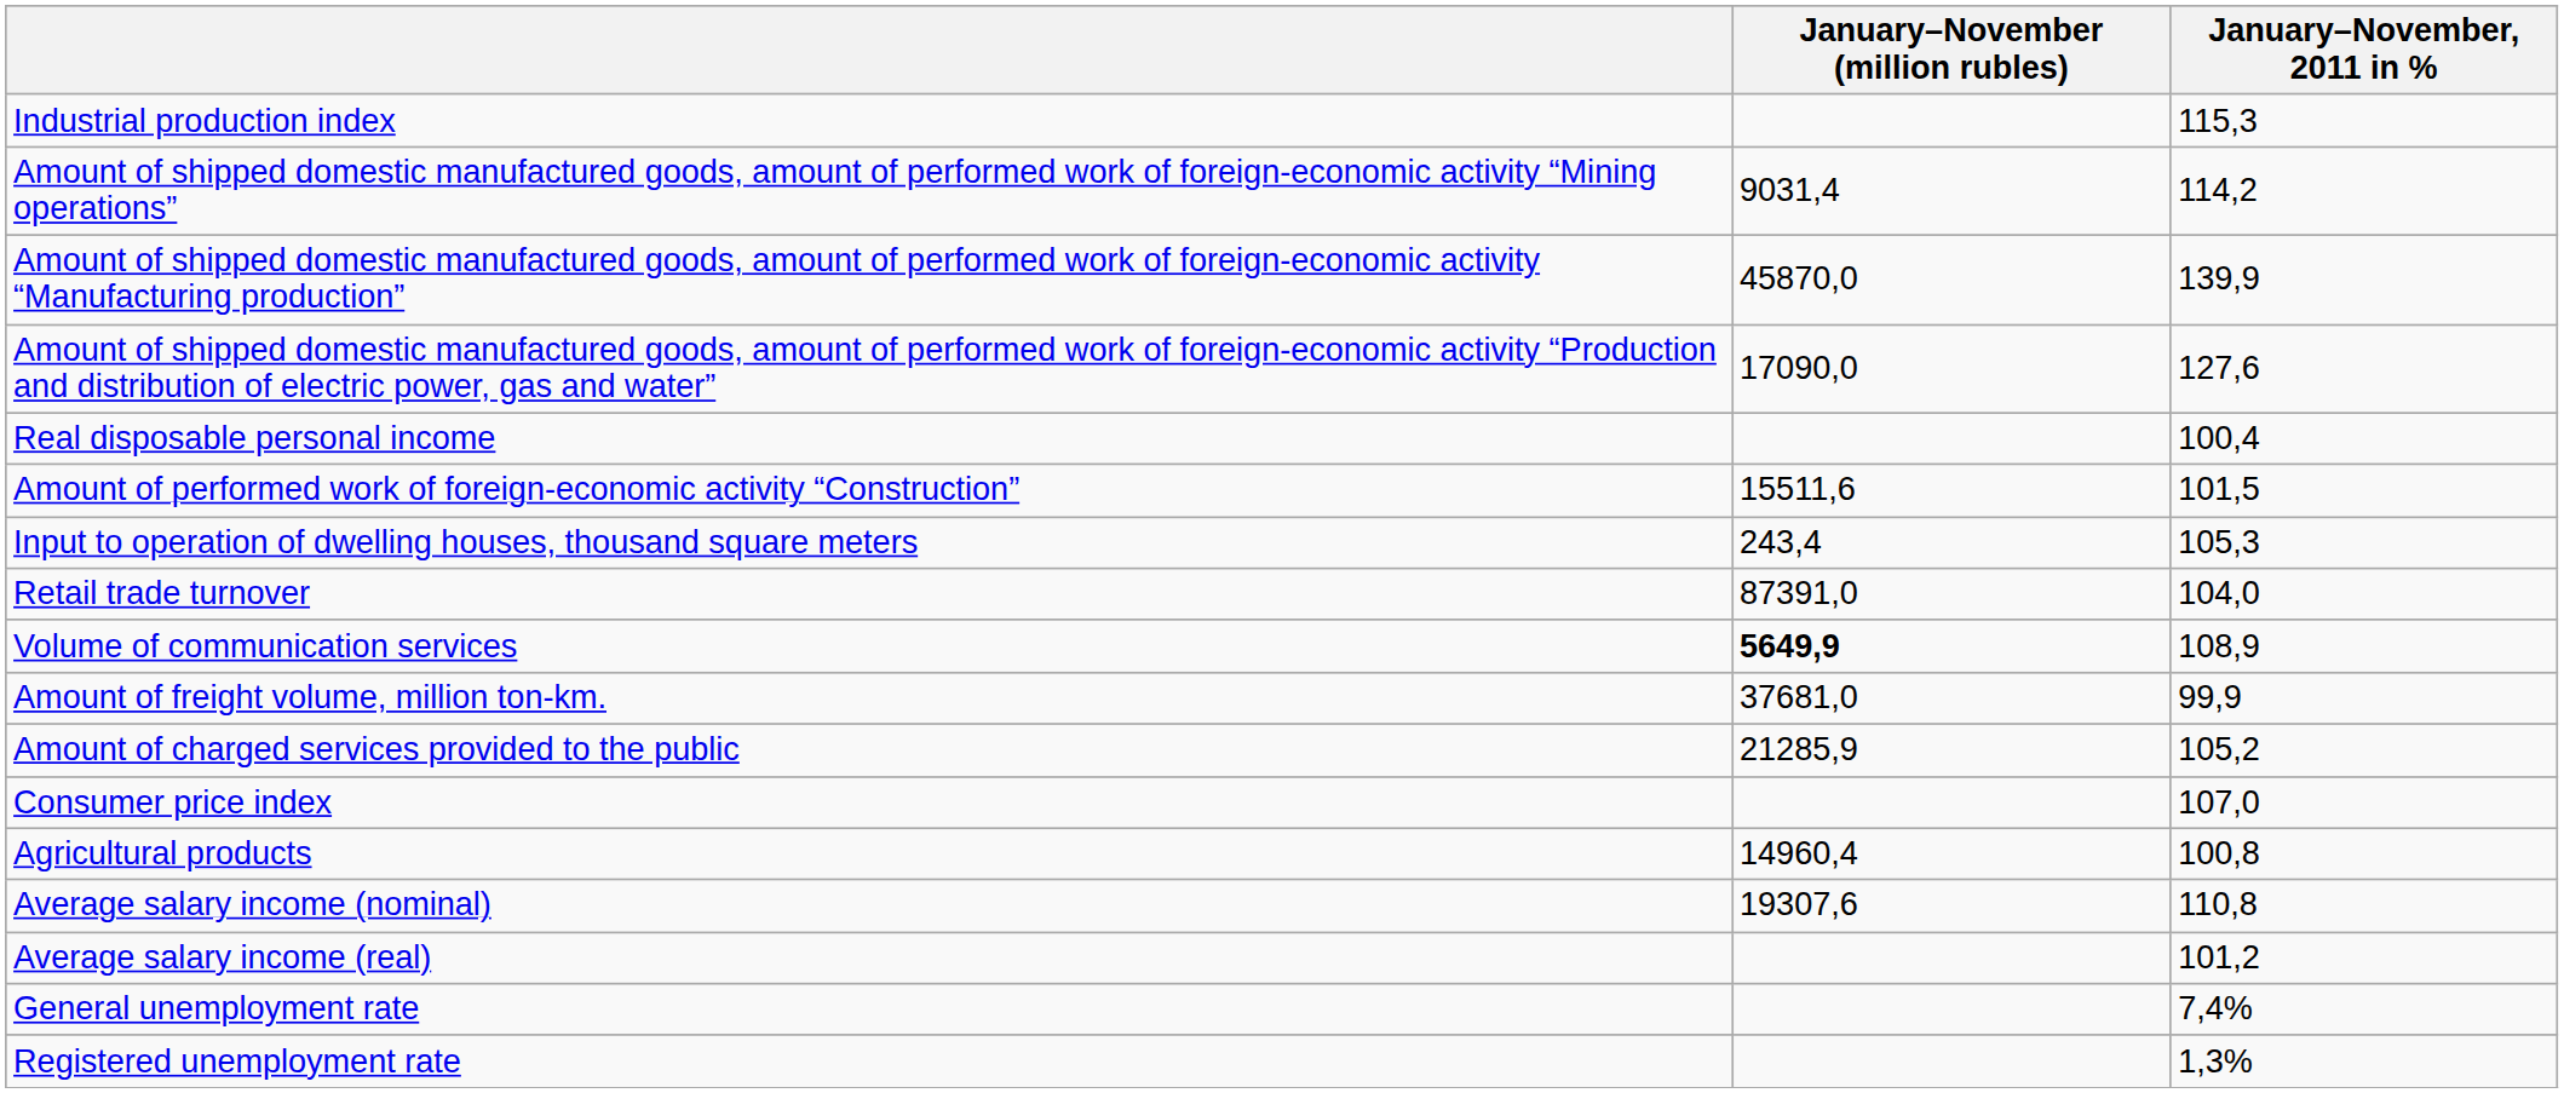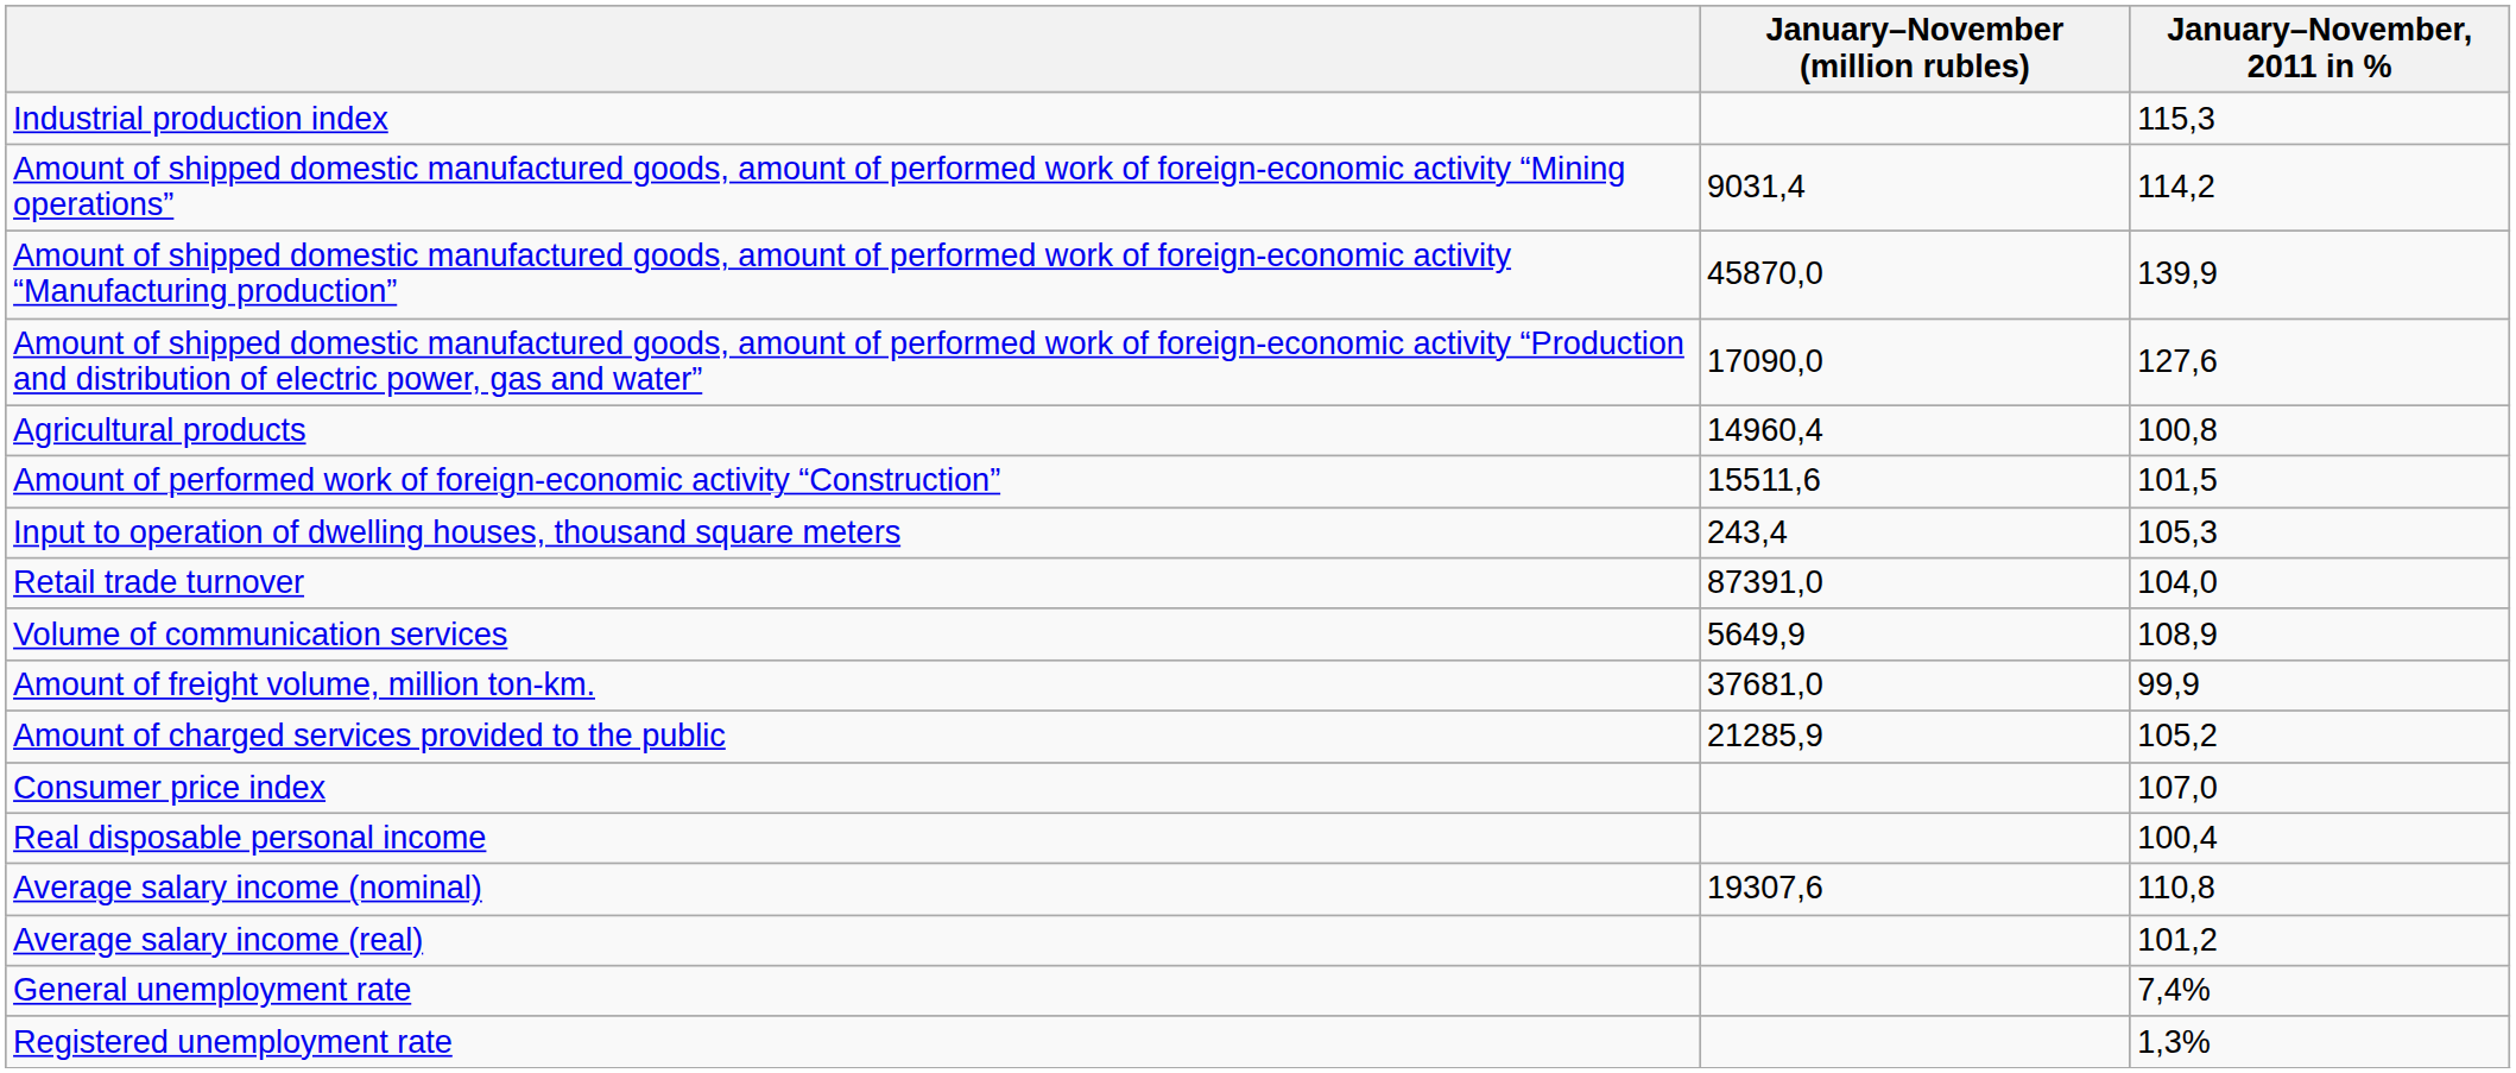rows swapped: Agricultural products <-> Real disposable personal income
Volume of communication services | January–November (million rubles): bold -> normal
